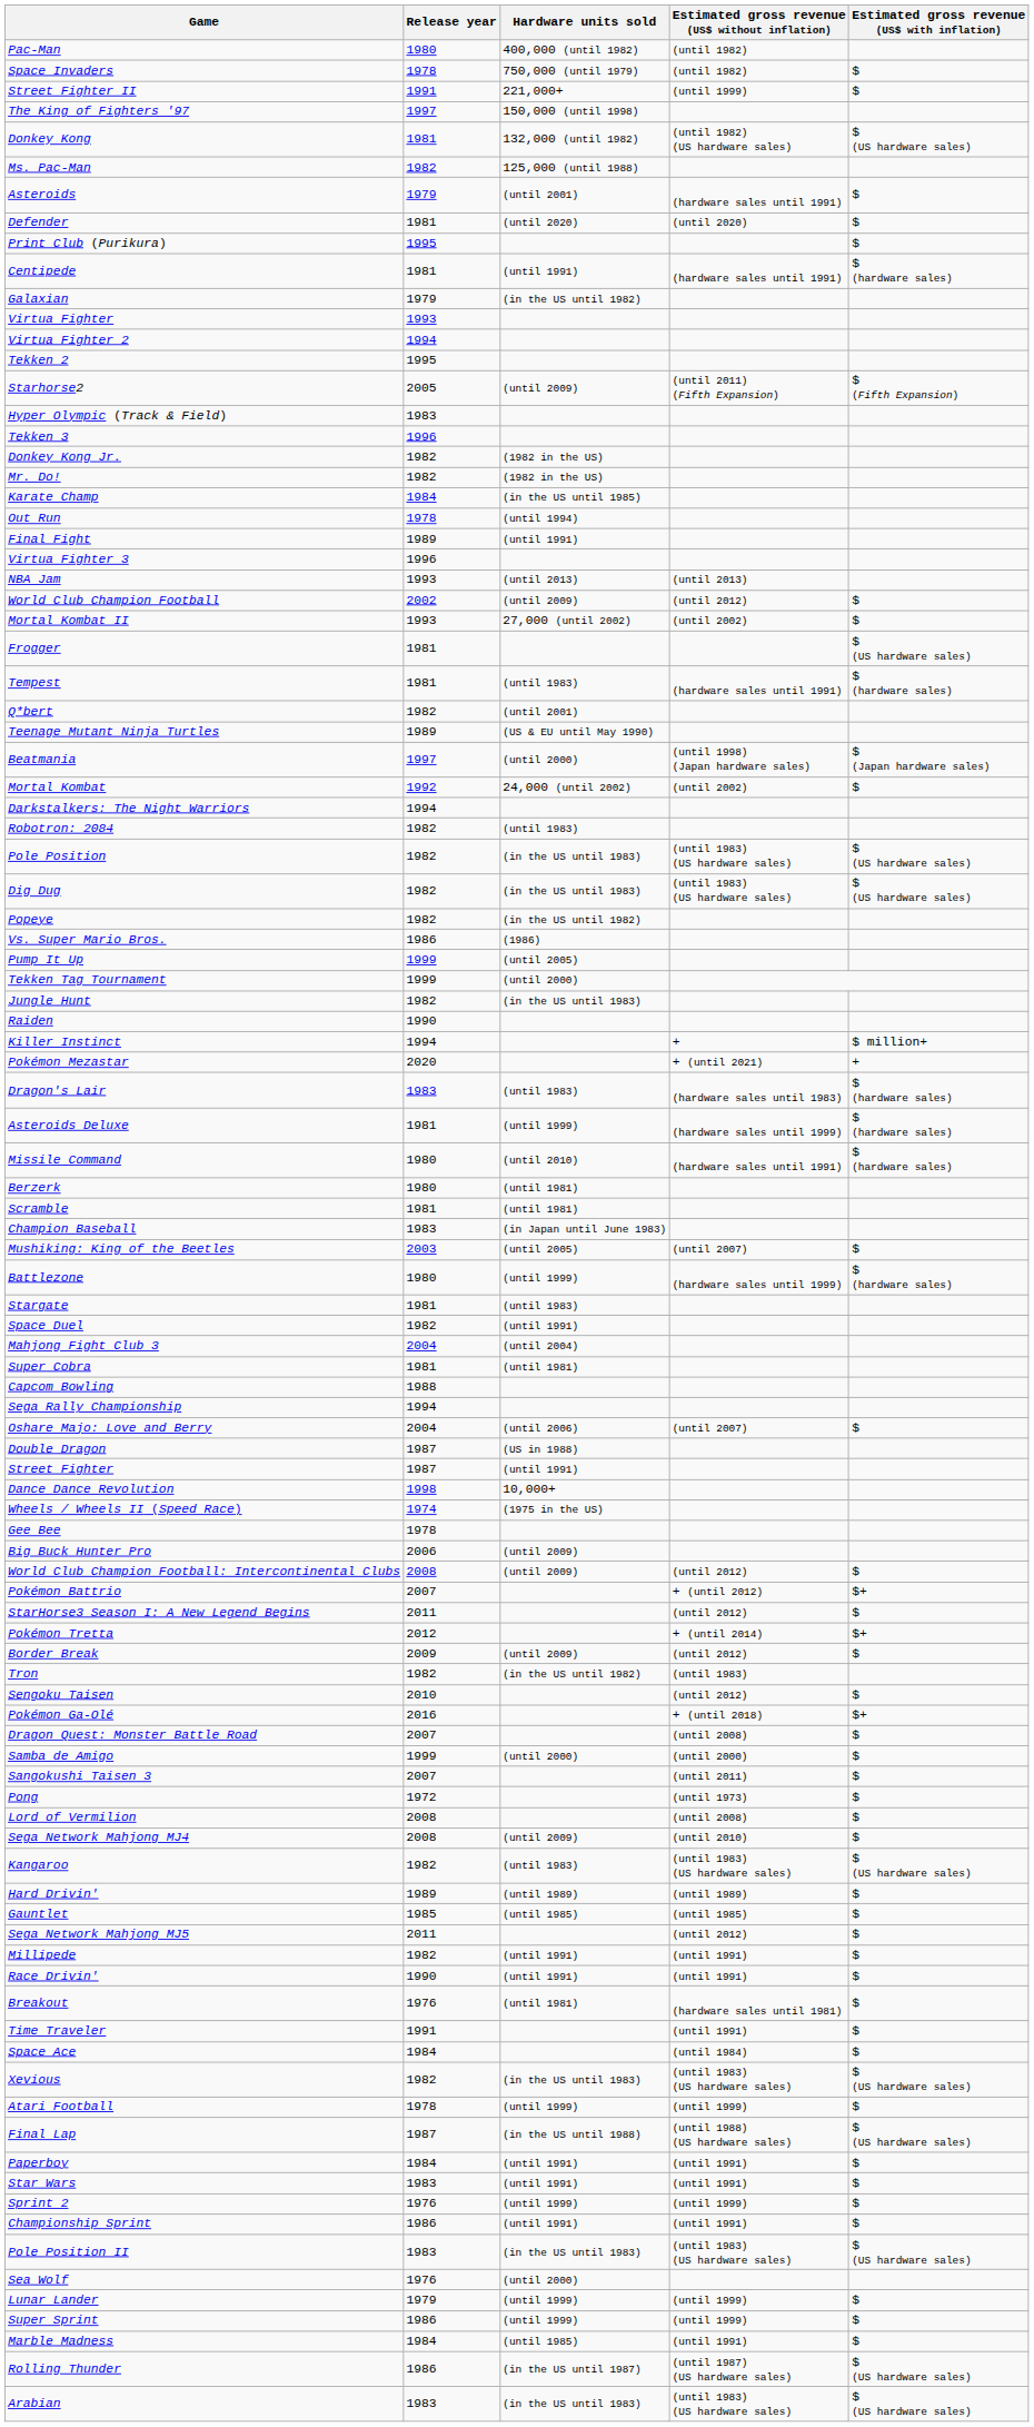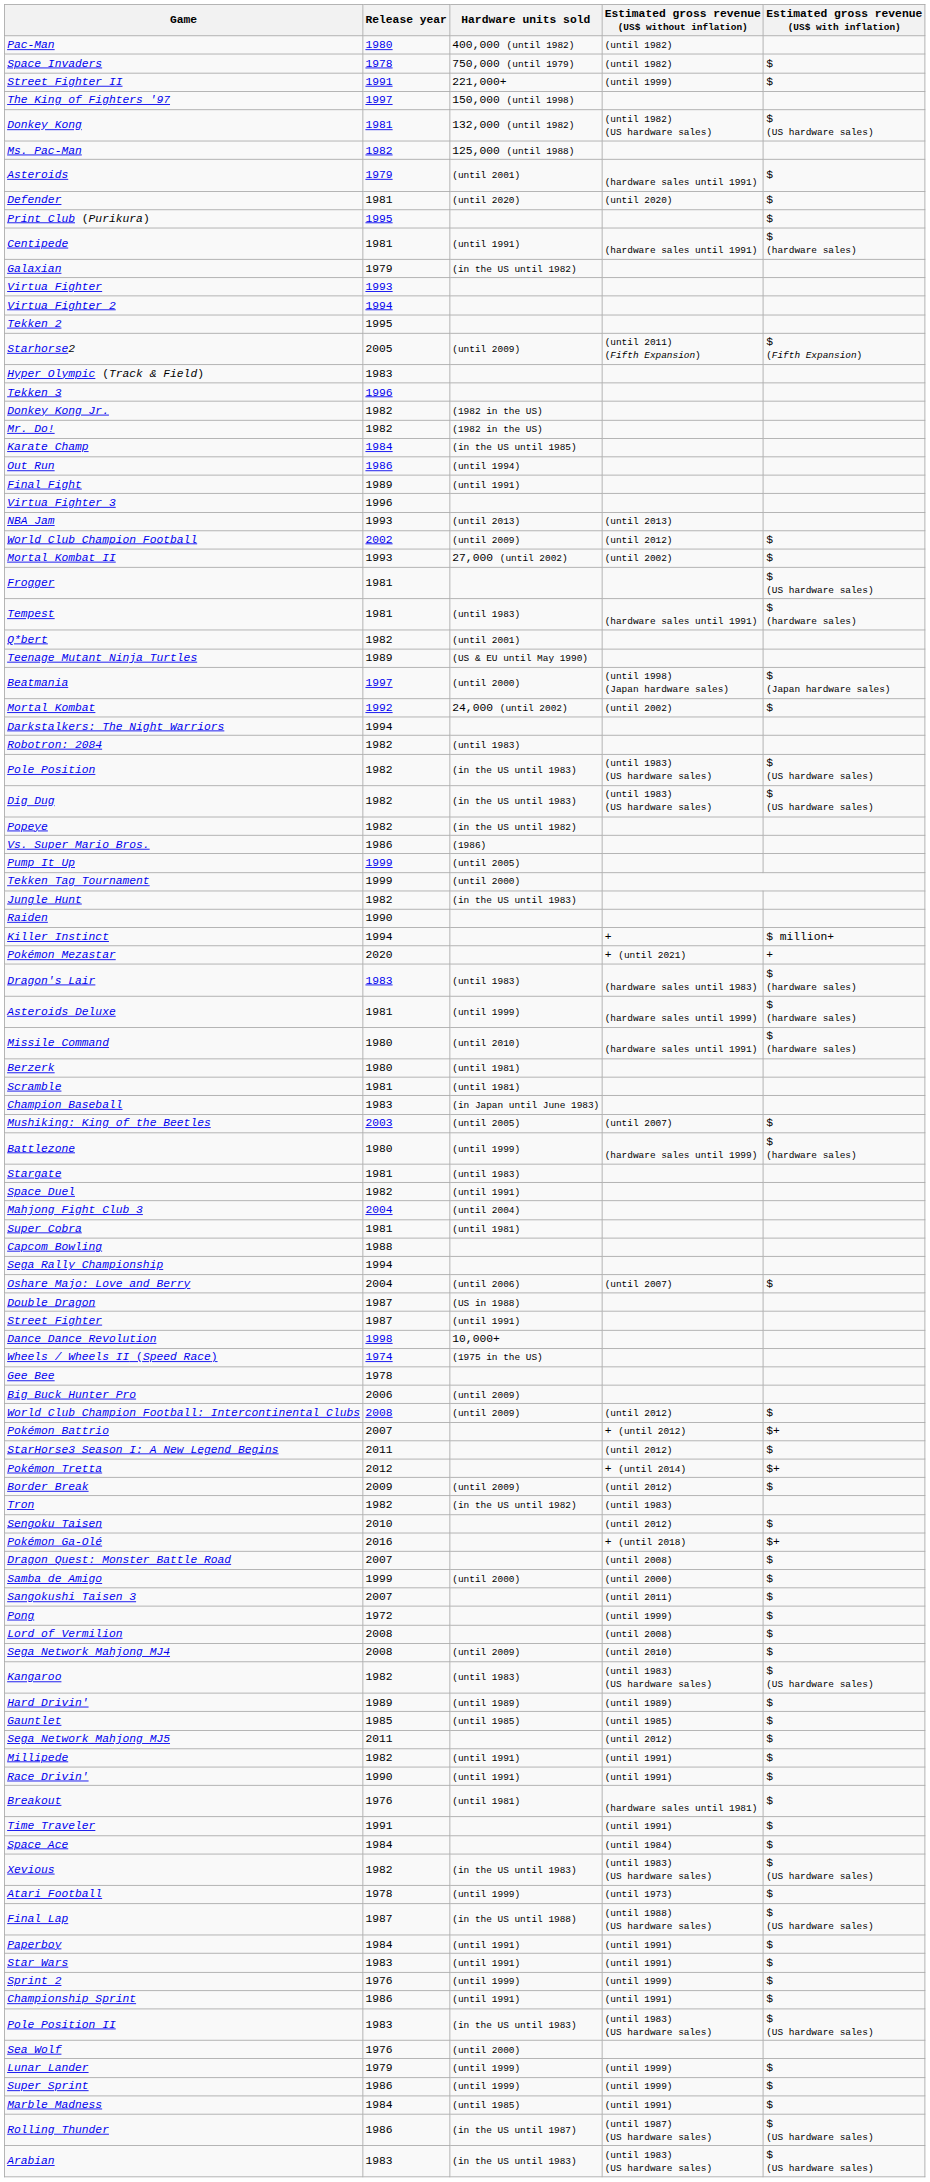Out Run | Release year: 1978 -> 1986
Pong | Estimated gross revenue (US$ without inflation): (until 1973) -> (until 1999)
Atari Football | Estimated gross revenue (US$ without inflation): (until 1999) -> (until 1973)
